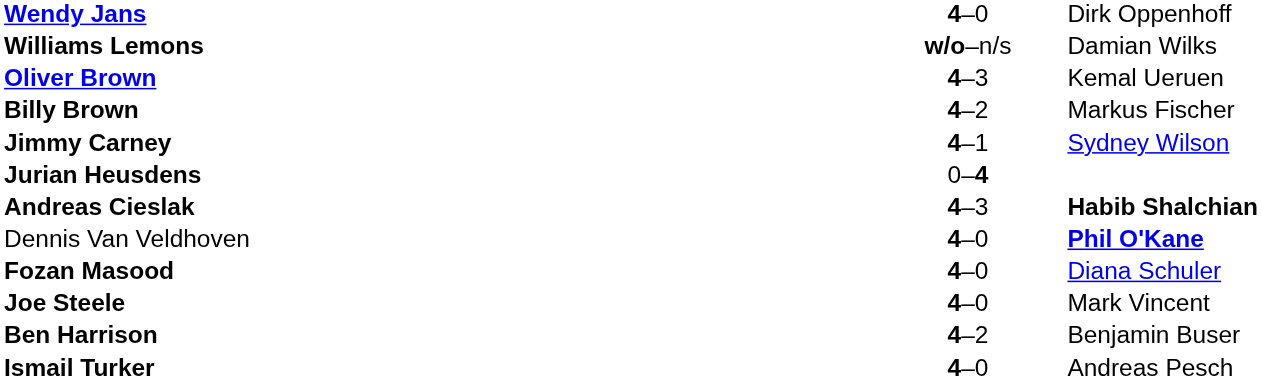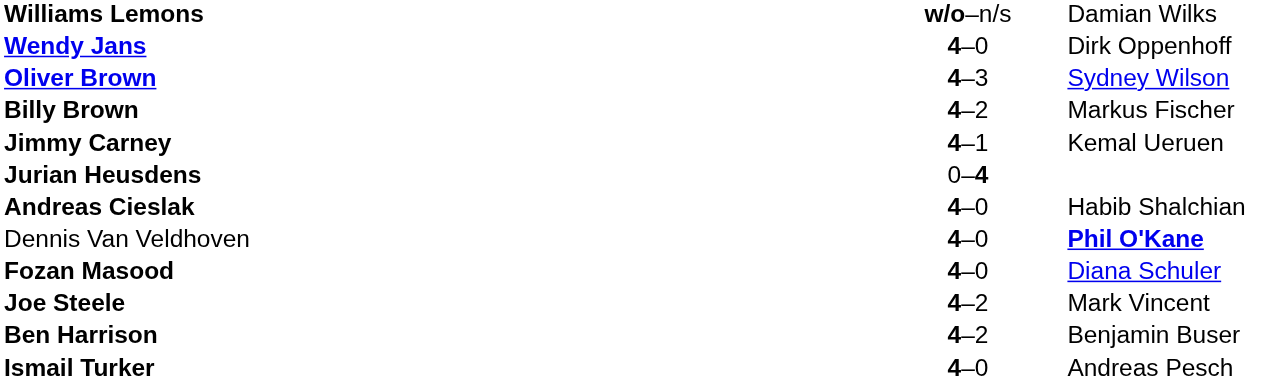rows swapped: Williams Lemons <-> Wendy Jans
Oliver Brown | column 3: Kemal Ueruen -> Sydney Wilson
Jimmy Carney | column 3: Sydney Wilson -> Kemal Ueruen
Andreas Cieslak | column 2: 4–3 -> 4–0
Andreas Cieslak | column 3: bold -> normal
Joe Steele | column 2: 4–0 -> 4–2
